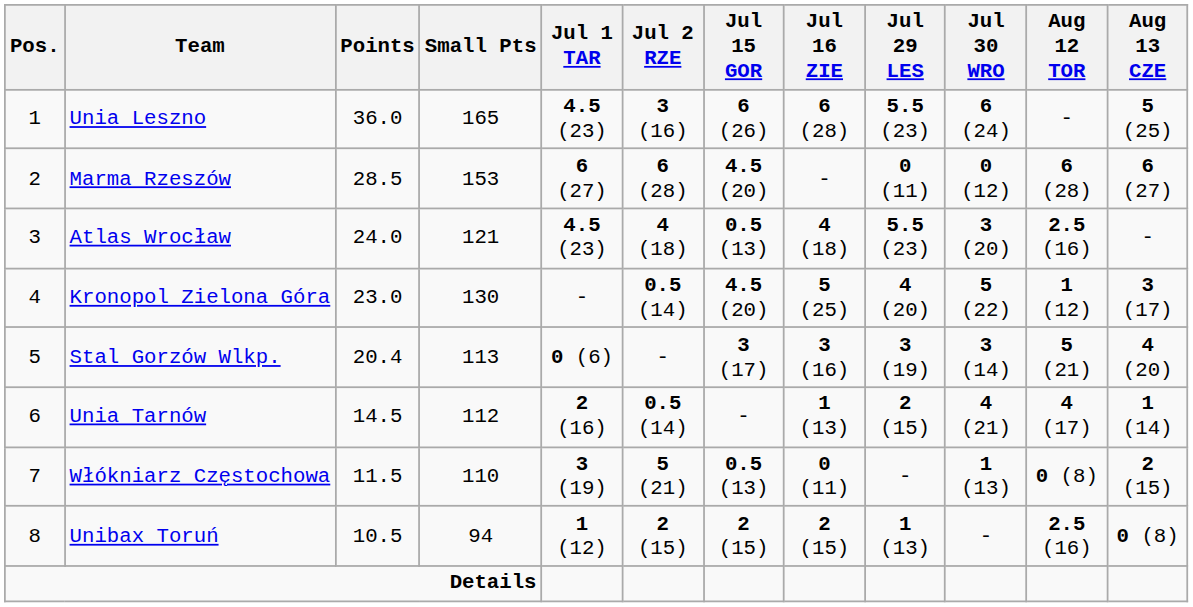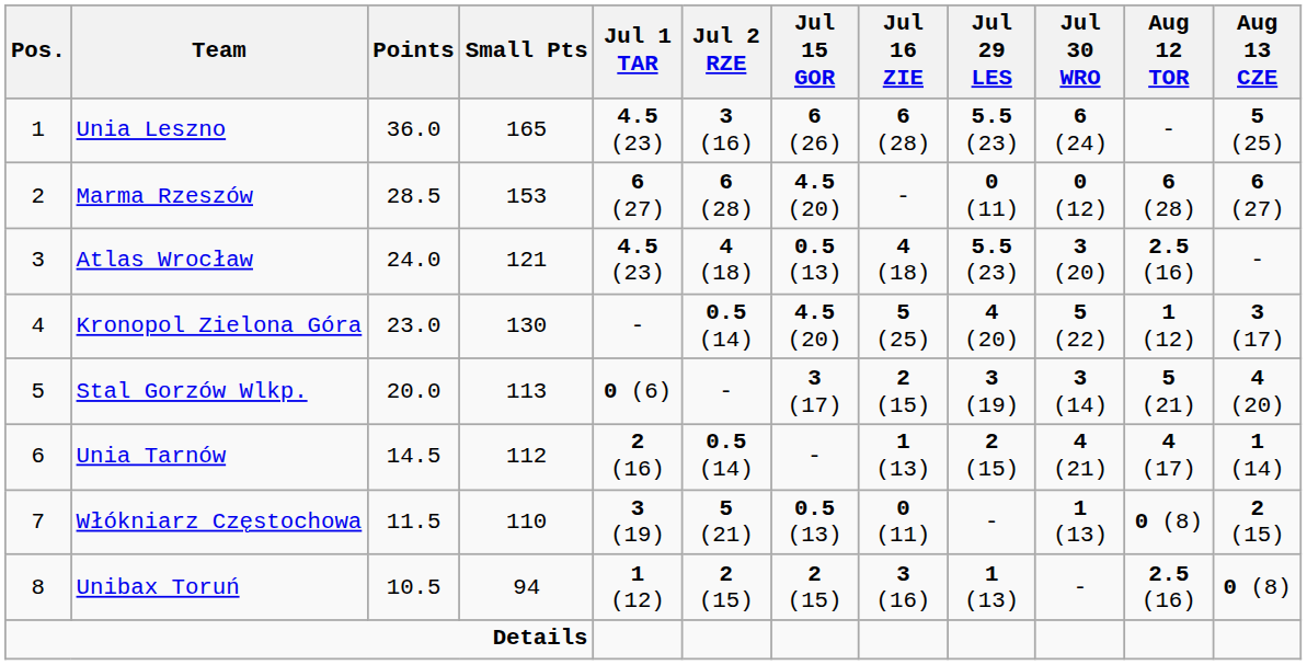Stal Gorzów Wlkp. | Points: 20.4 -> 20.0
Stal Gorzów Wlkp. | Jul 16 ZIE: 3 (16) -> 2 (15)
Unibax Toruń | Jul 16 ZIE: 2 (15) -> 3 (16)
